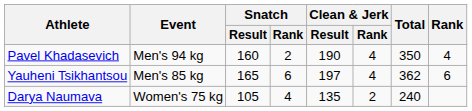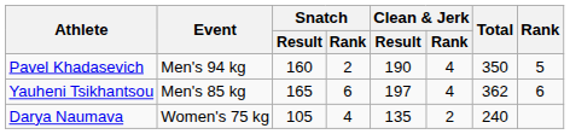Pavel Khadasevich | Rank: 4 -> 5
